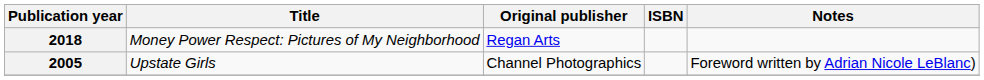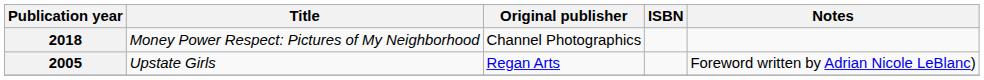2018 | Original publisher: Regan Arts -> Channel Photographics
2005 | Original publisher: Channel Photographics -> Regan Arts
